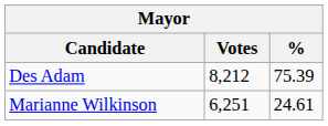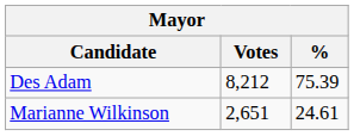Marianne Wilkinson | Votes: 6,251 -> 2,651
